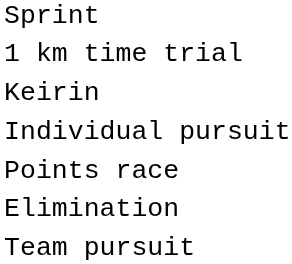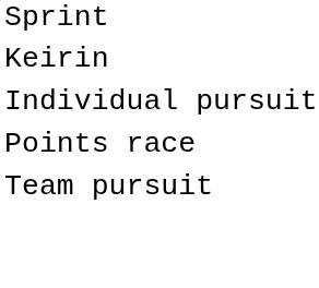- row: 1 km time trial
- row: Elimination
